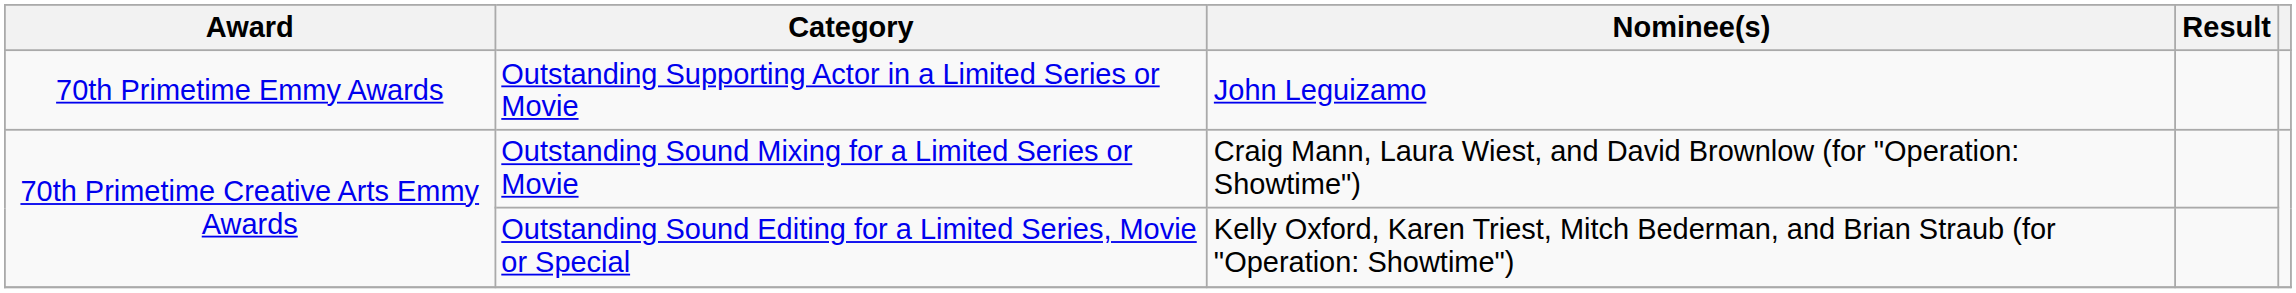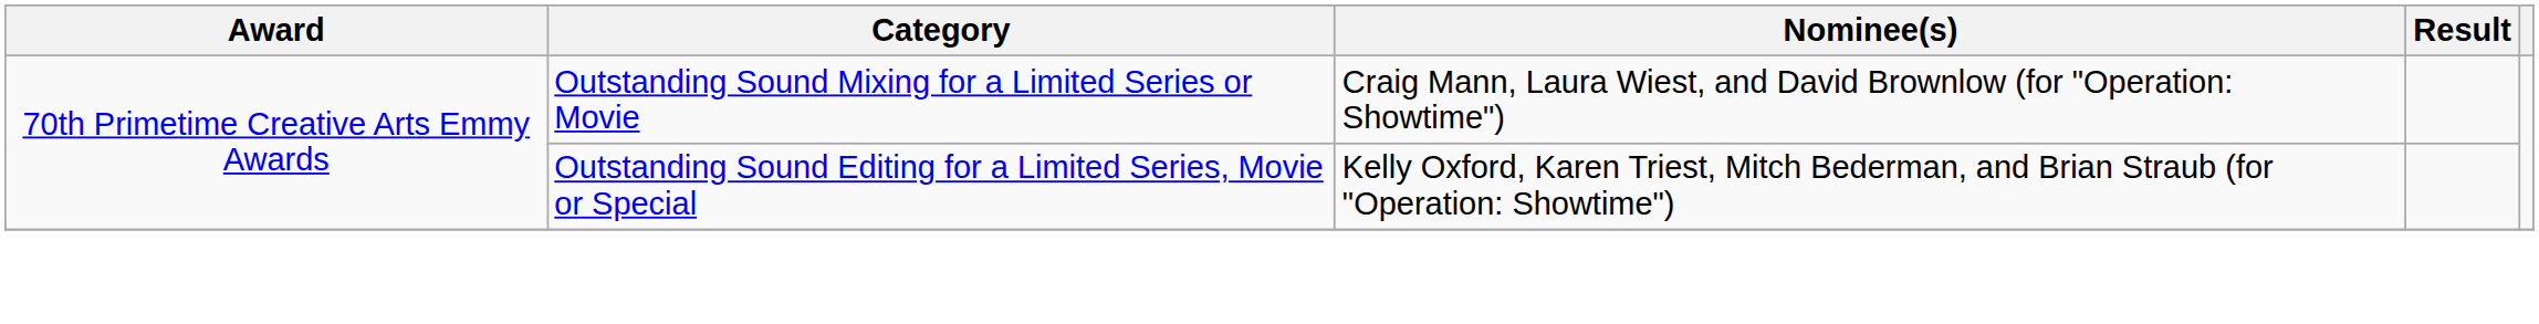- row: 70th Primetime Emmy Awards | Outstanding Supporting Actor in a Limited Series or Movie | John Leguizamo
